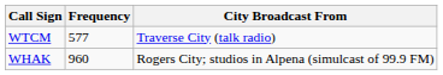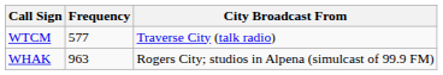WHAK | Frequency: 960 -> 963
